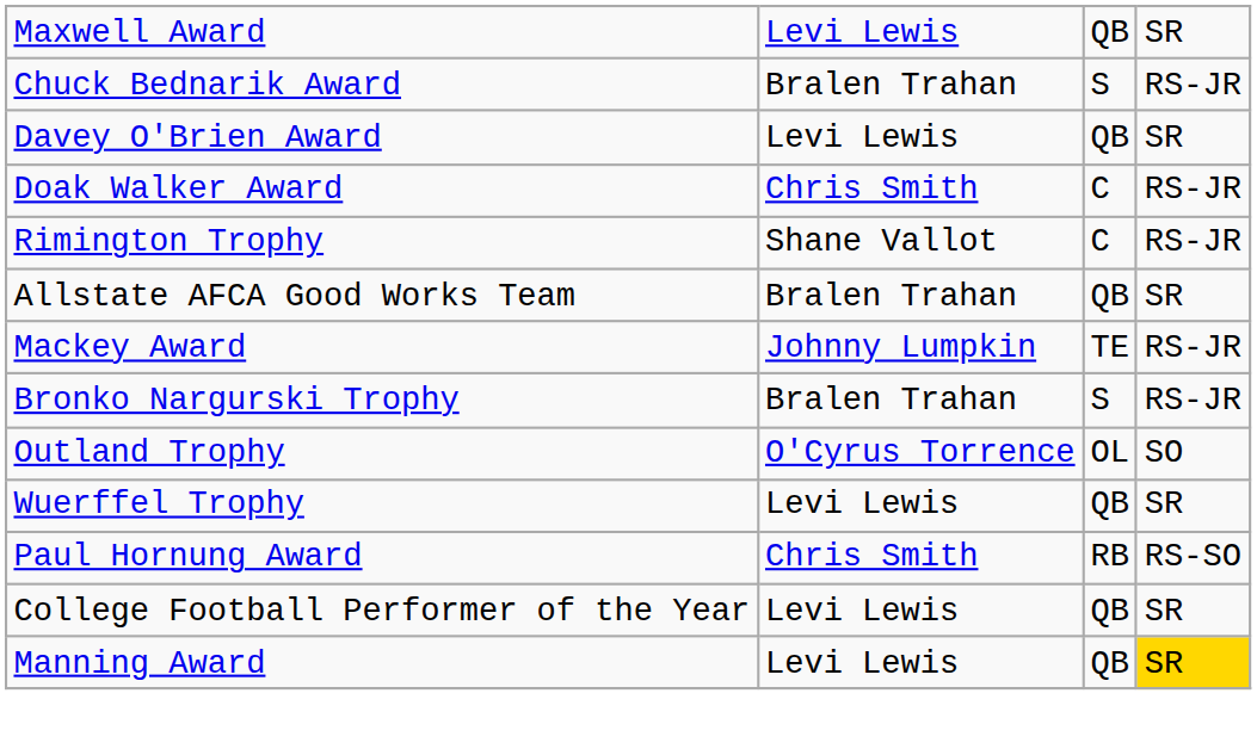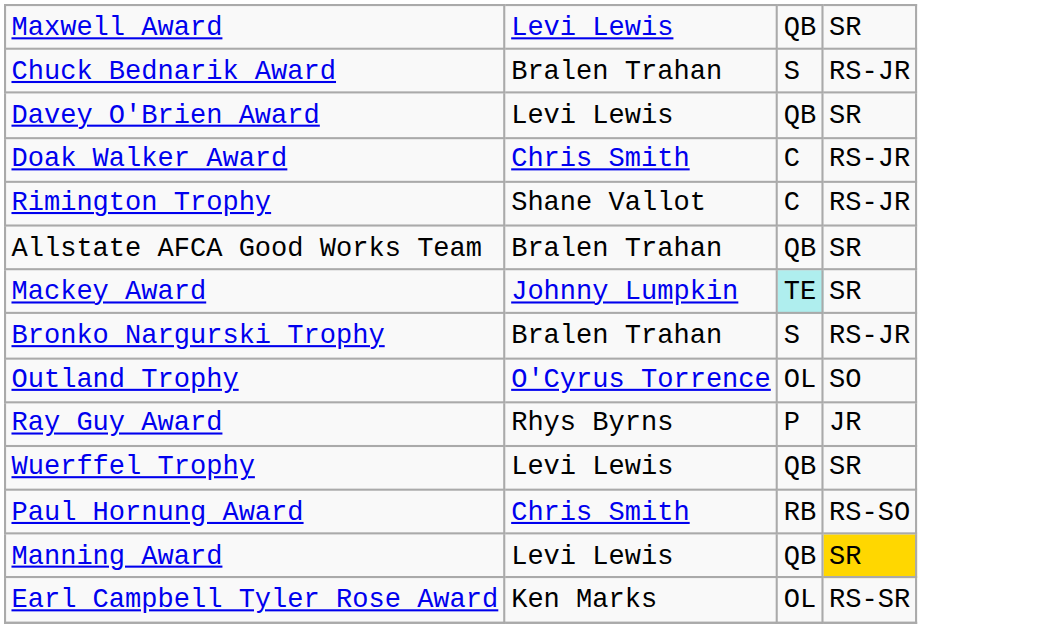Mackey Award | column 3: no background -> paleturquoise background
Mackey Award | column 4: RS-JR -> SR
+ row: Ray Guy Award | Rhys Byrns | P | JR
- row: College Football Performer of the Year | Levi Lewis | QB | SR
+ row: Earl Campbell Tyler Rose Award | Ken Marks | OL | RS-SR
